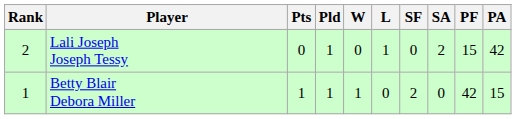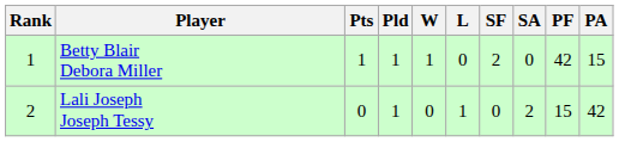rows swapped: Betty Blair Debora Miller <-> Lali Joseph Joseph Tessy
